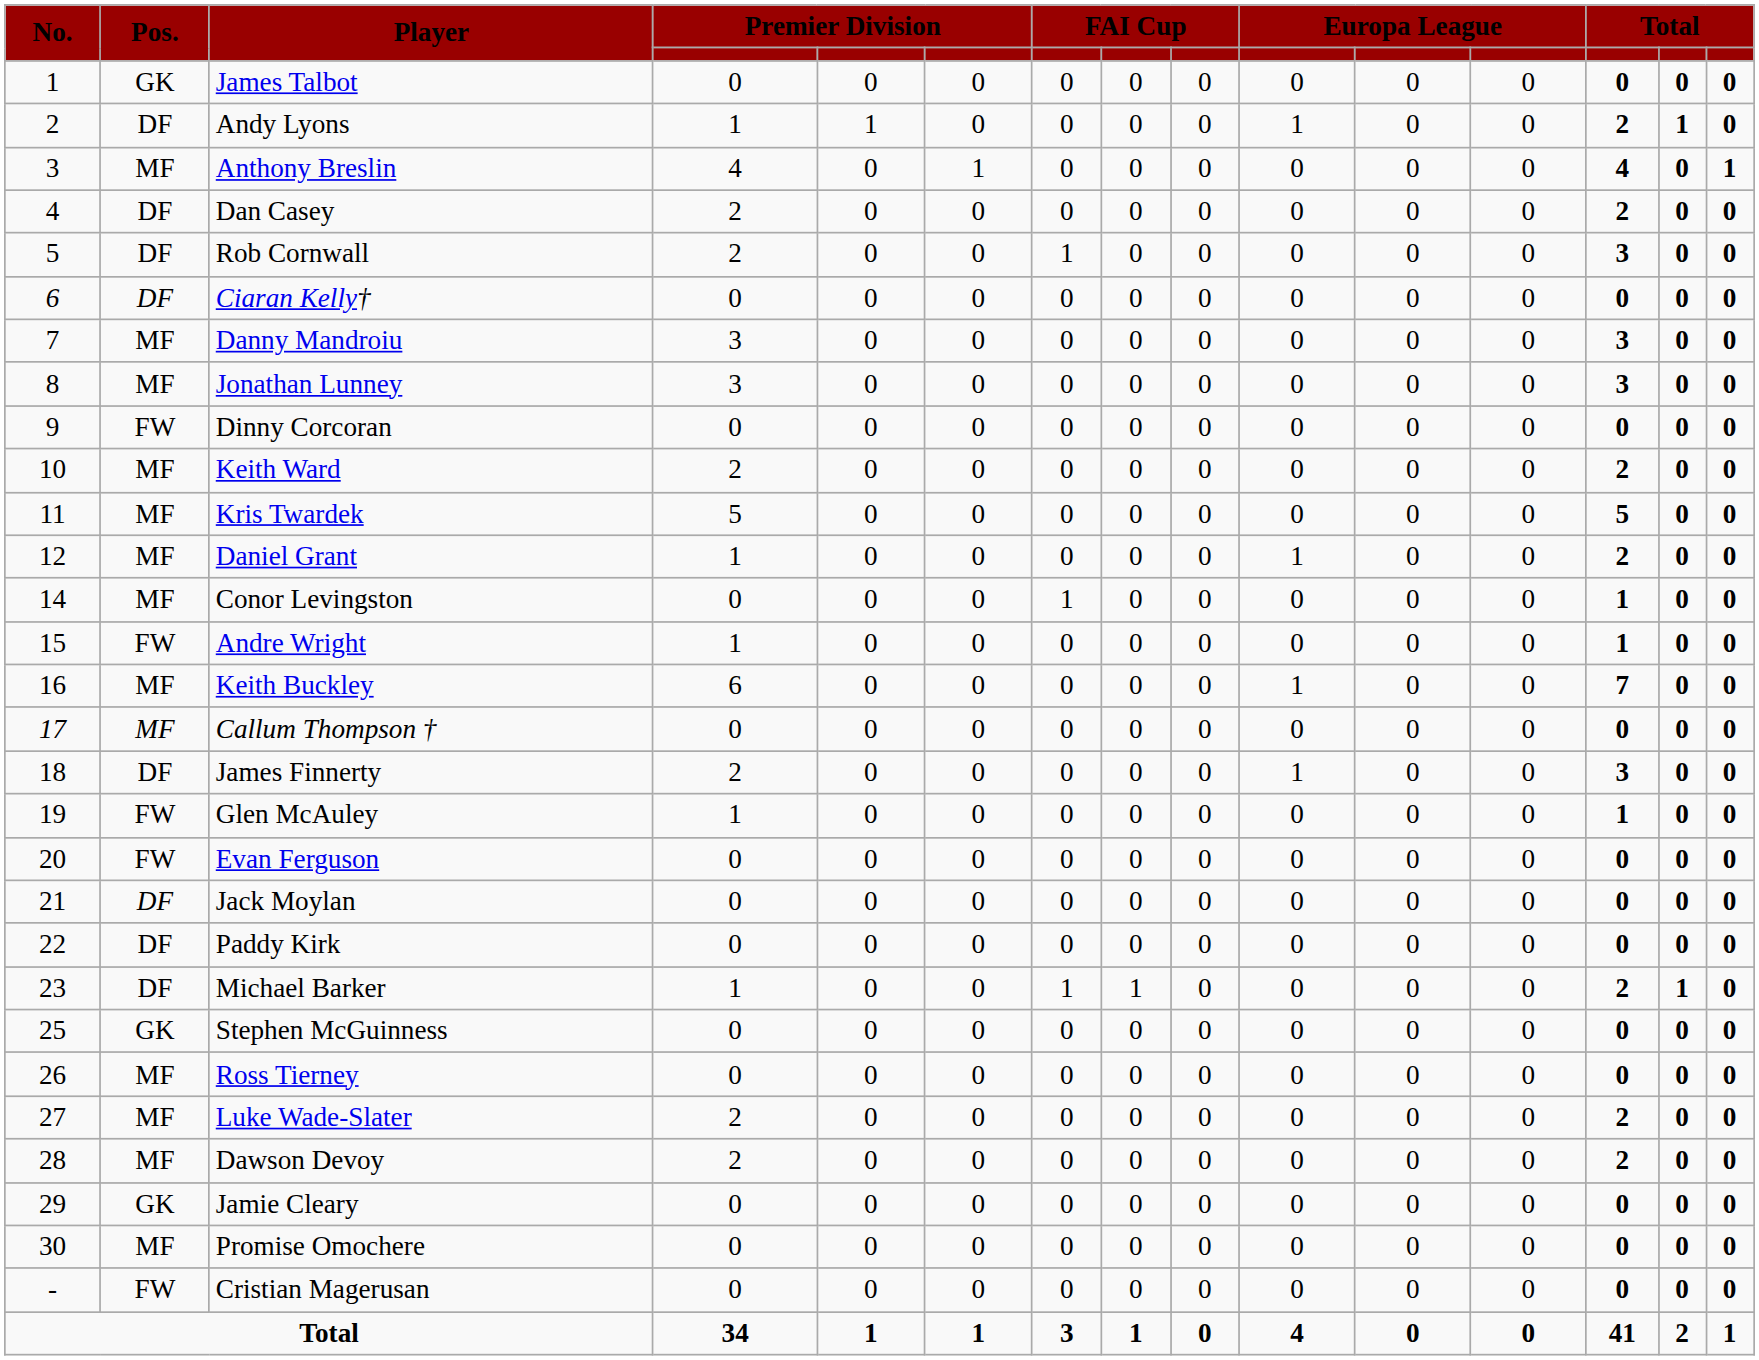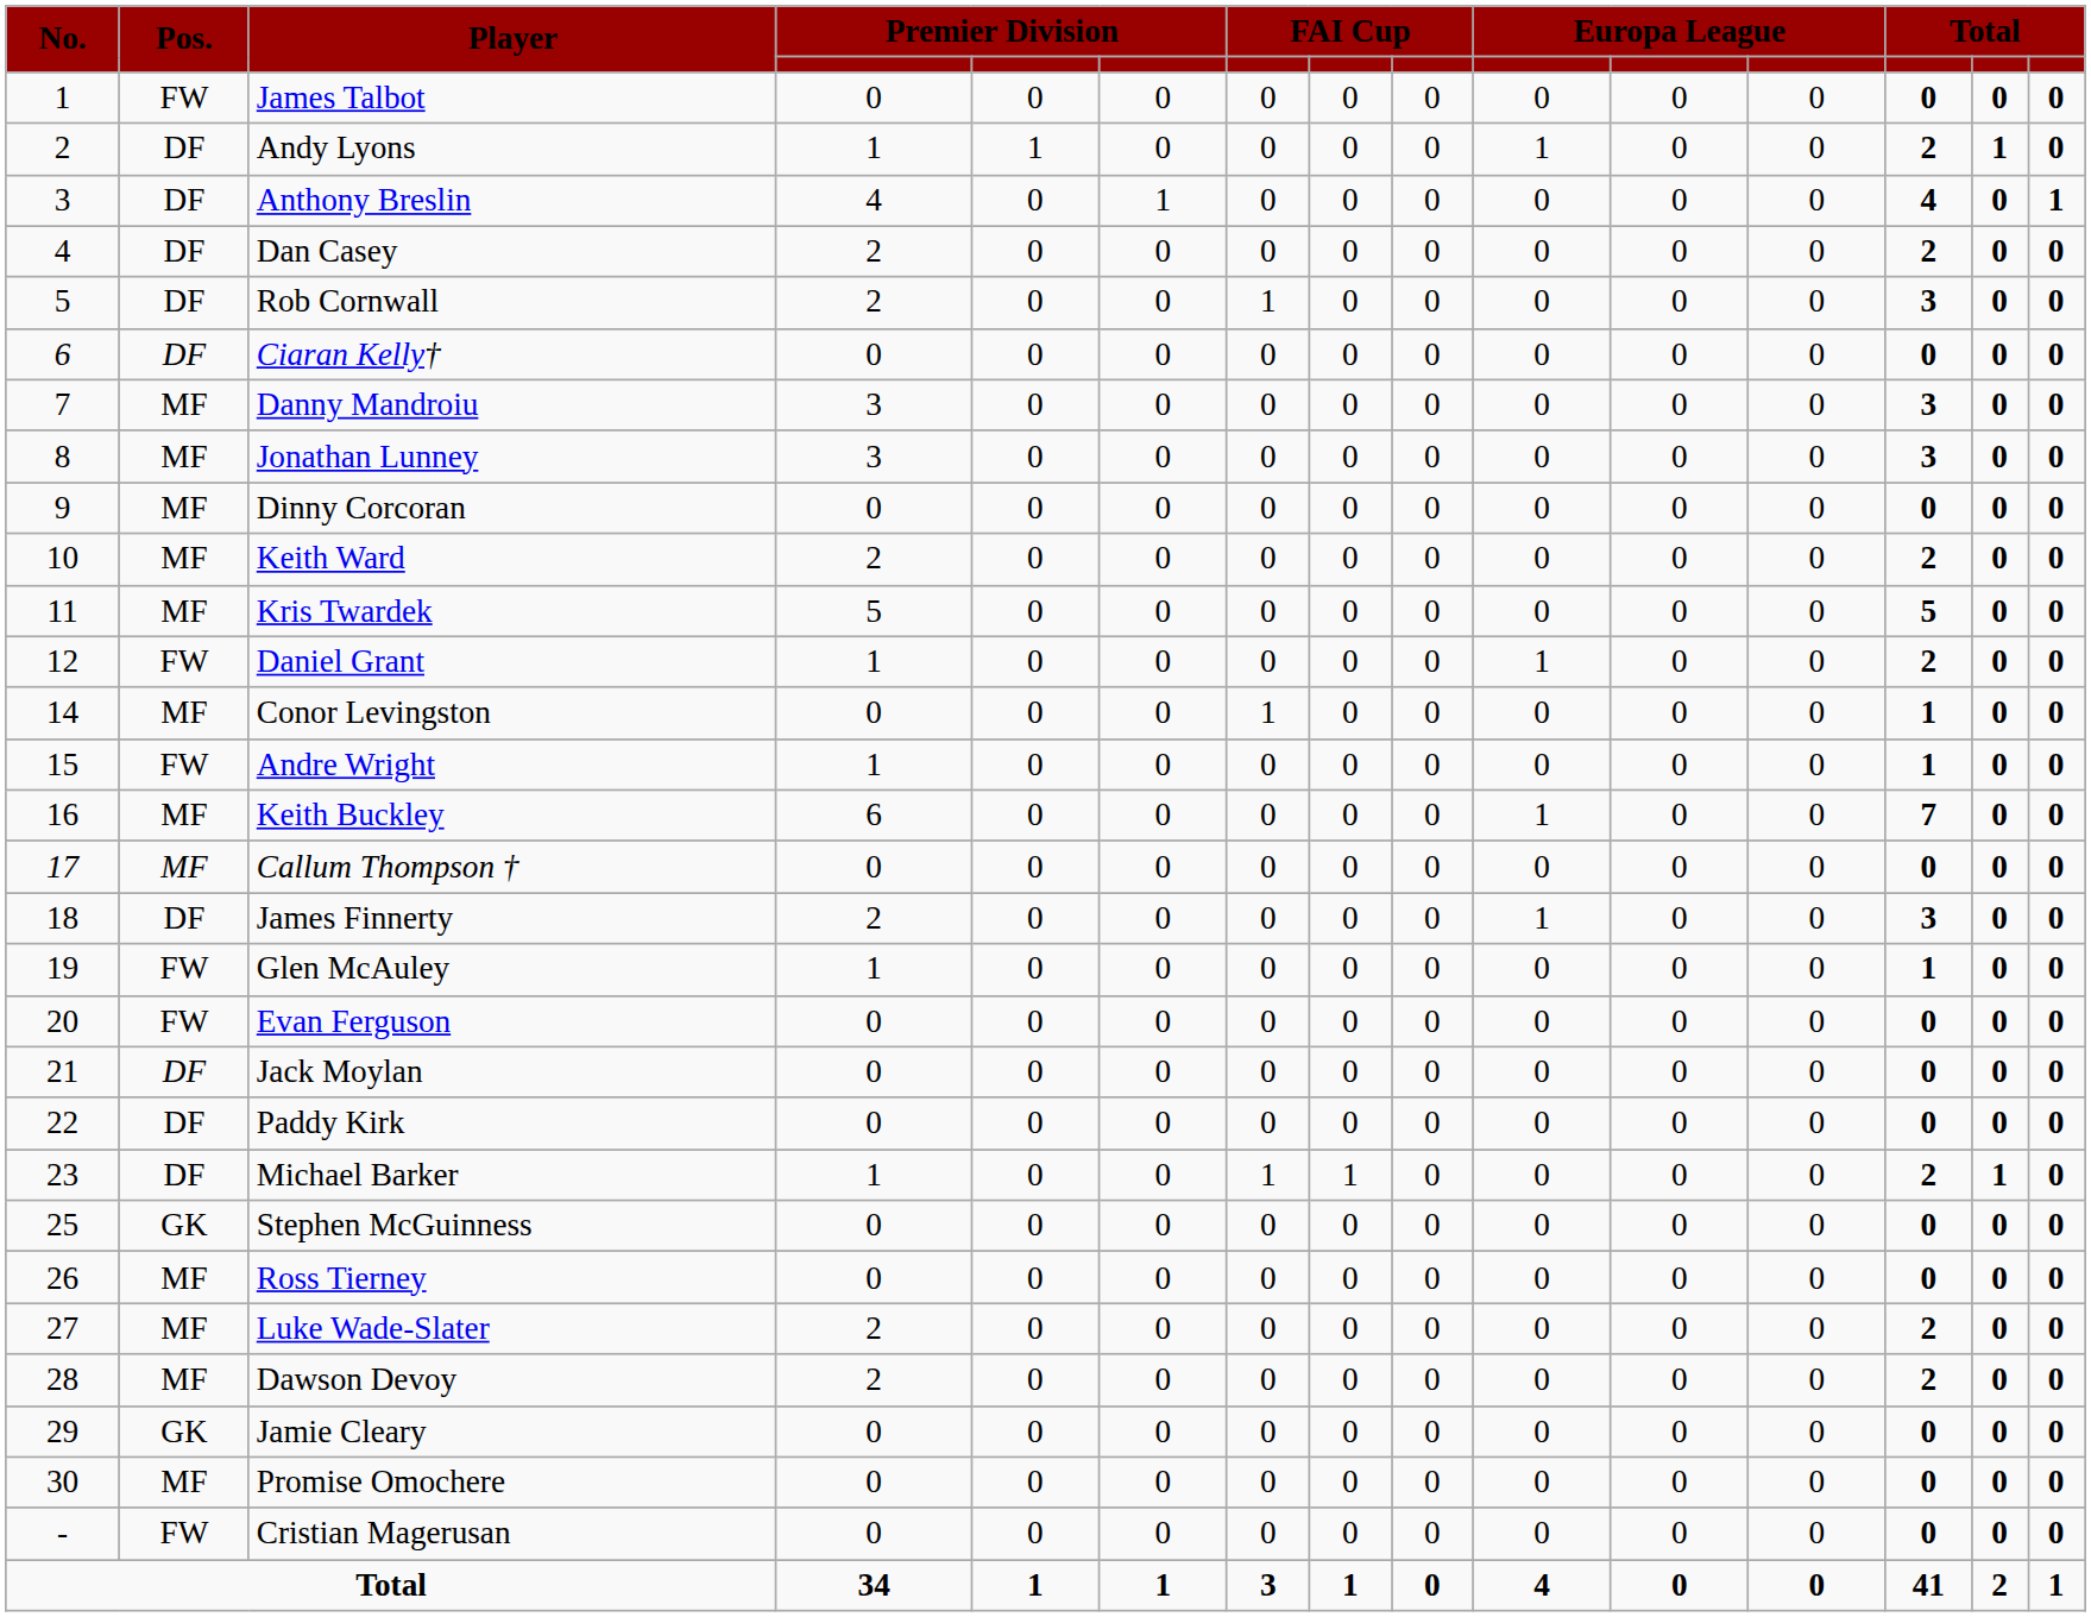James Talbot | Pos.: GK -> FW
Anthony Breslin | Pos.: MF -> DF
Dinny Corcoran | Pos.: FW -> MF
Daniel Grant | Pos.: MF -> FW
